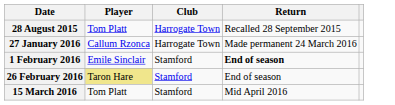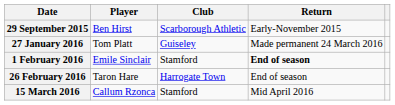- row: 28 August 2015 | Tom Platt | Harrogate Town | Recalled 28 September 2015
+ row: 29 September 2015 | Ben Hirst | Scarborough Athletic | Early-November 2015
27 January 2016 | Player: Callum Rzonca -> Tom Platt
27 January 2016 | Club: Harrogate Town -> Guiseley
26 February 2016 | Player: khaki background -> no background
26 February 2016 | Club: Stamford -> Harrogate Town
15 March 2016 | Player: Tom Platt -> Callum Rzonca
